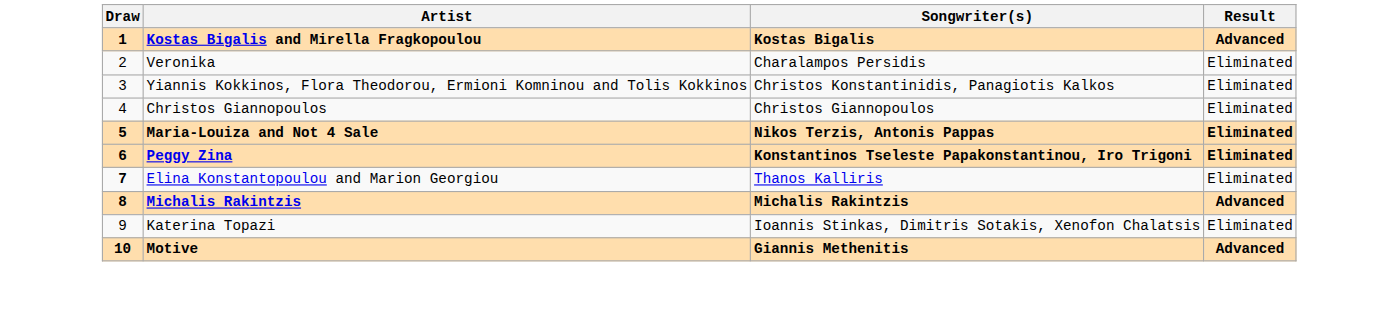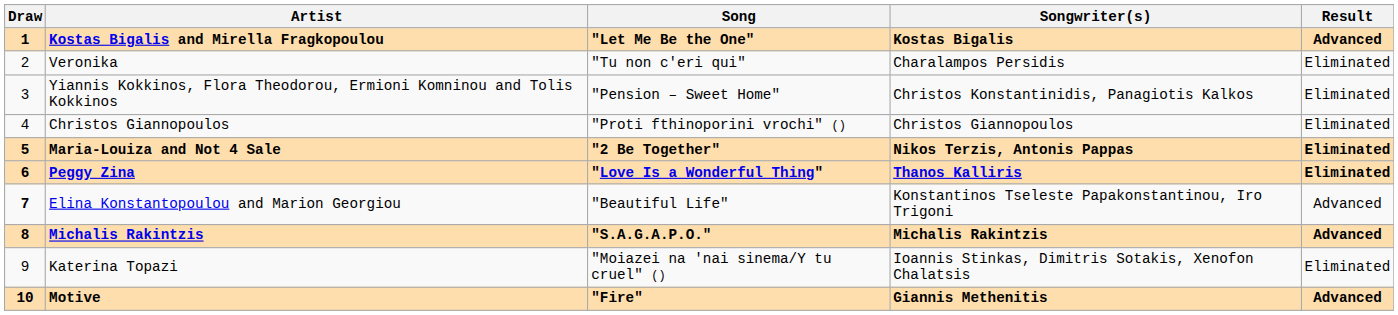+ column: Song | "Let Me Be the One" | "Tu non c'eri qui" | "Pension – Sweet Home" | "Proti fthinoporini vrochi" () | "2 Be Together" | "Love Is a Wonderful Thing" | "Beautiful Life" | "S.A.G.A.P.O." | "Moiazei na 'nai sinema/Y tu cruel" () | "Fire"
Peggy Zina | Songwriter(s): Konstantinos Tseleste Papakonstantinou, Iro Trigoni -> Thanos Kalliris
Elina Konstantopoulou and Marion Georgiou | Songwriter(s): Thanos Kalliris -> Konstantinos Tseleste Papakonstantinou, Iro Trigoni
Elina Konstantopoulou and Marion Georgiou | Result: Eliminated -> Advanced
